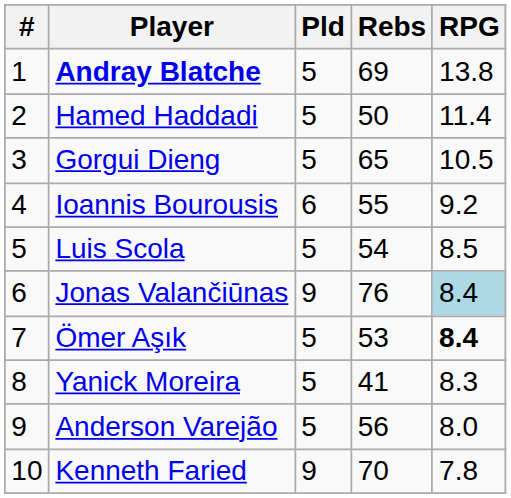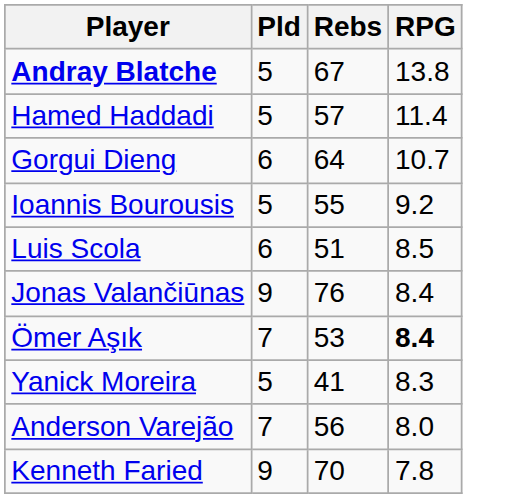- column: # | 1 | 2 | 3 | 4 | 5 | 6 | 7 | 8 | 9 | 10
Andray Blatche | Rebs: 69 -> 67
Hamed Haddadi | Rebs: 50 -> 57
Gorgui Dieng | Pld: 5 -> 6
Gorgui Dieng | Rebs: 65 -> 64
Gorgui Dieng | RPG: 10.5 -> 10.7
Ioannis Bourousis | Pld: 6 -> 5
Luis Scola | Pld: 5 -> 6
Luis Scola | Rebs: 54 -> 51
Jonas Valančiūnas | RPG: lightblue background -> no background
Ömer Aşık | Pld: 5 -> 7
Anderson Varejão | Pld: 5 -> 7
